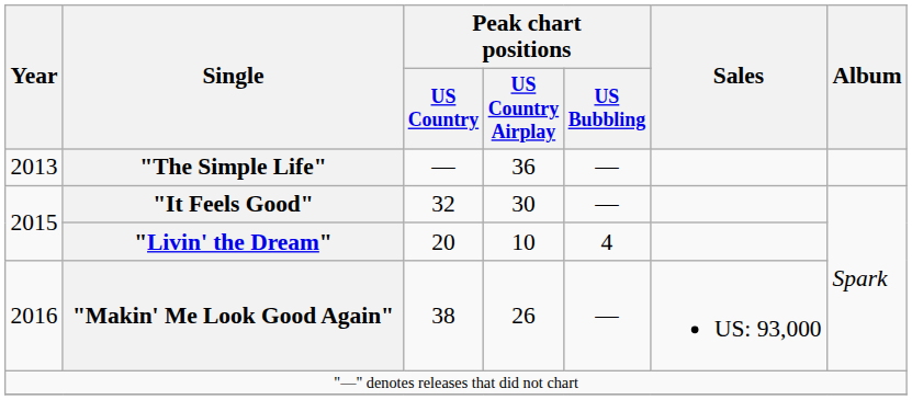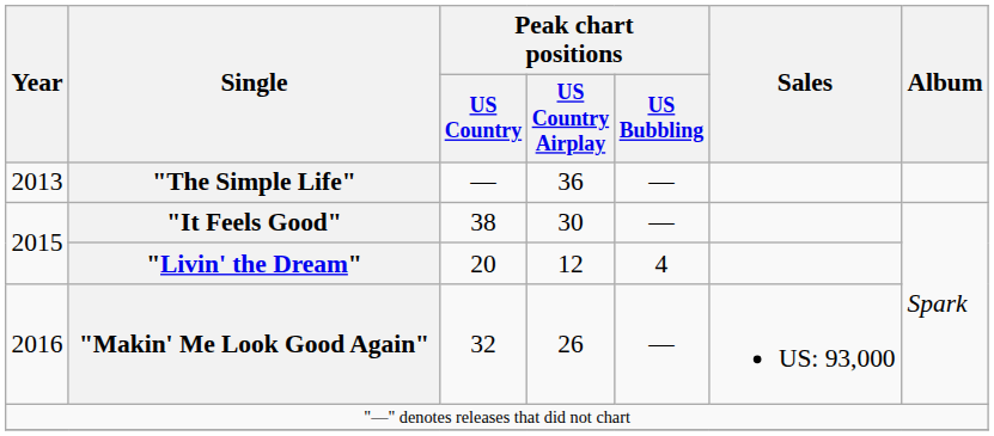"It Feels Good" | Peak chart positions / US Country: 32 -> 38
"Livin' the Dream" | Peak chart positions / US Country Airplay: 10 -> 12
"Makin' Me Look Good Again" | Peak chart positions / US Country: 38 -> 32
